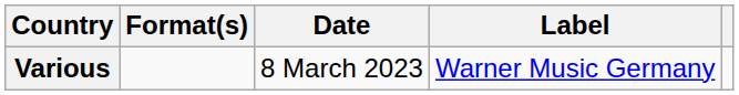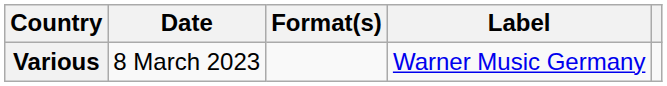columns swapped: Date <-> Format(s)
